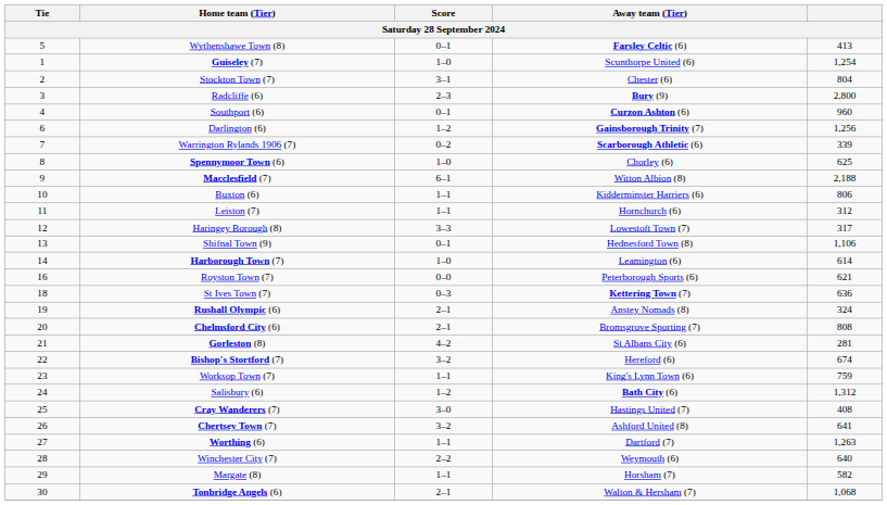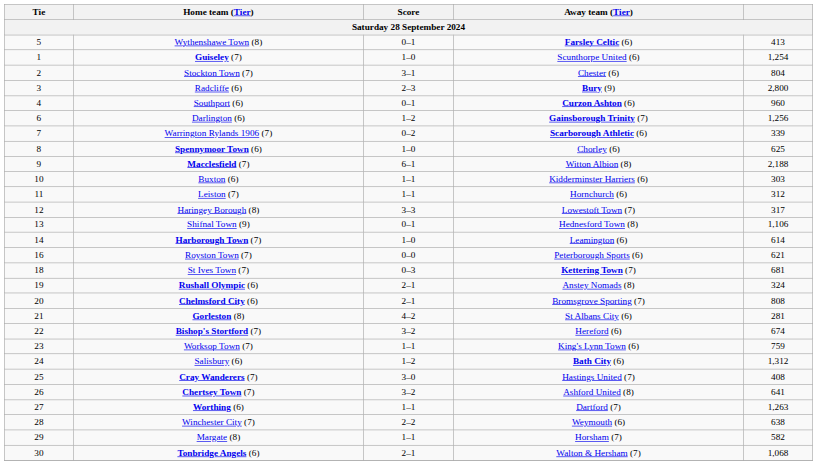Buxton (6) | column 5: 806 -> 303
St Ives Town (7) | column 5: 636 -> 681
Winchester City (7) | column 5: 640 -> 638
